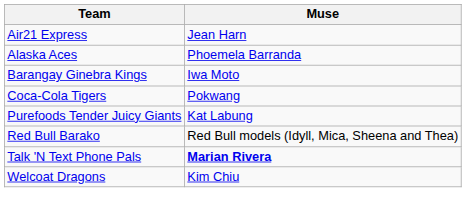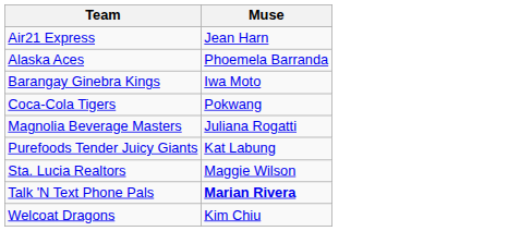+ row: Magnolia Beverage Masters | Juliana Rogatti
- row: Red Bull Barako | Red Bull models (Idyll, Mica, Sheena and Thea)
+ row: Sta. Lucia Realtors | Maggie Wilson
